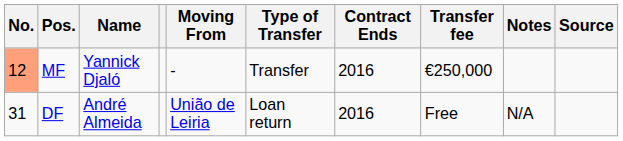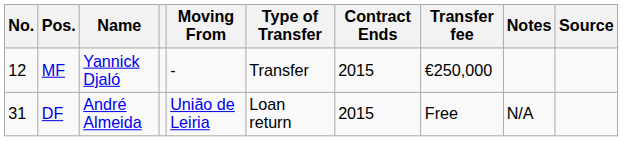MF | No.: lightsalmon background -> no background
MF | Contract Ends: 2016 -> 2015
DF | Contract Ends: 2016 -> 2015
